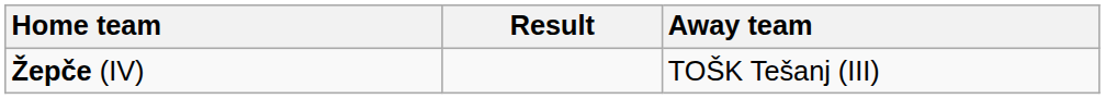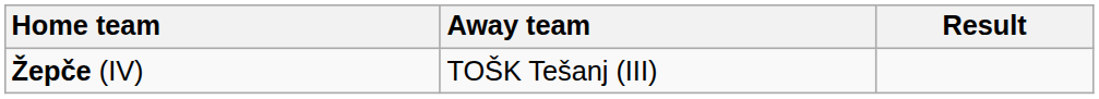columns swapped: Away team <-> Result
